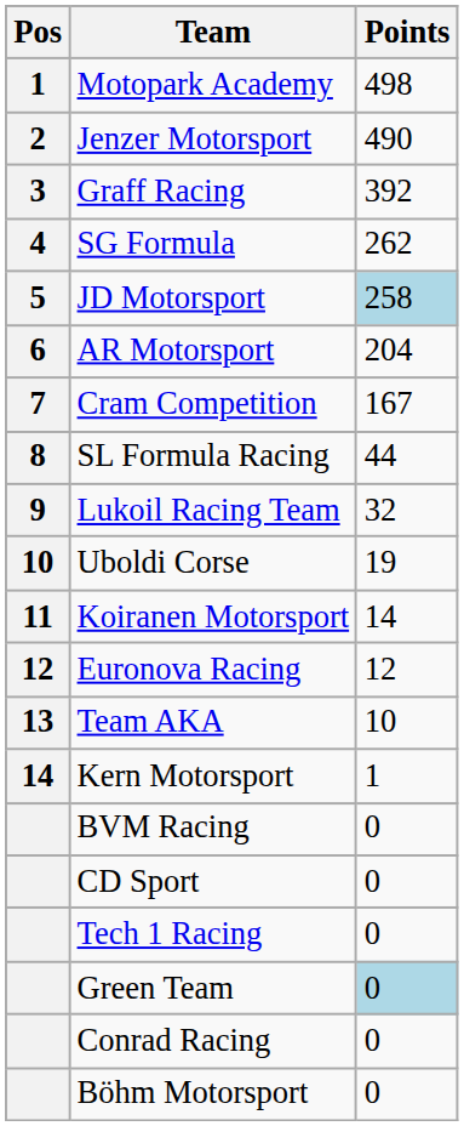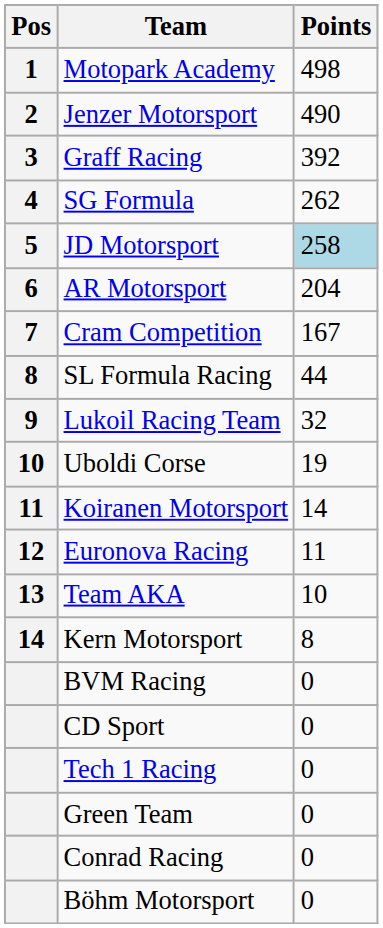Euronova Racing | Points: 12 -> 11
Kern Motorsport | Points: 1 -> 8
Green Team | Points: lightblue background -> no background
